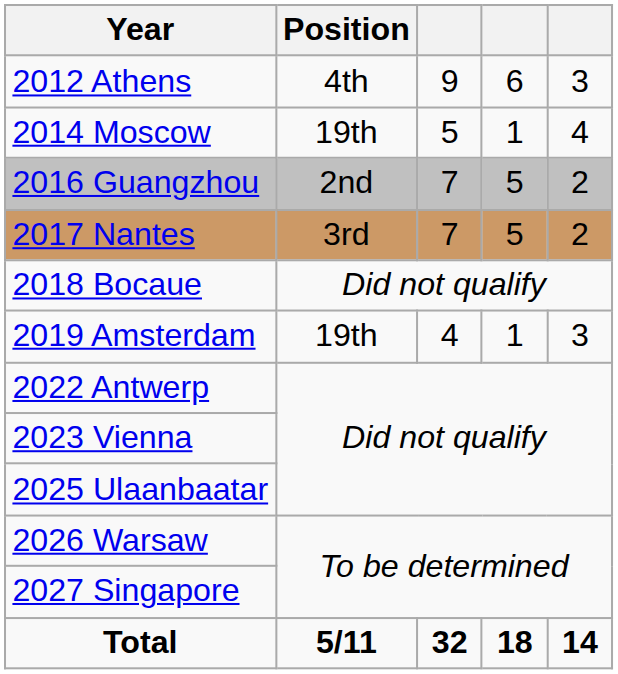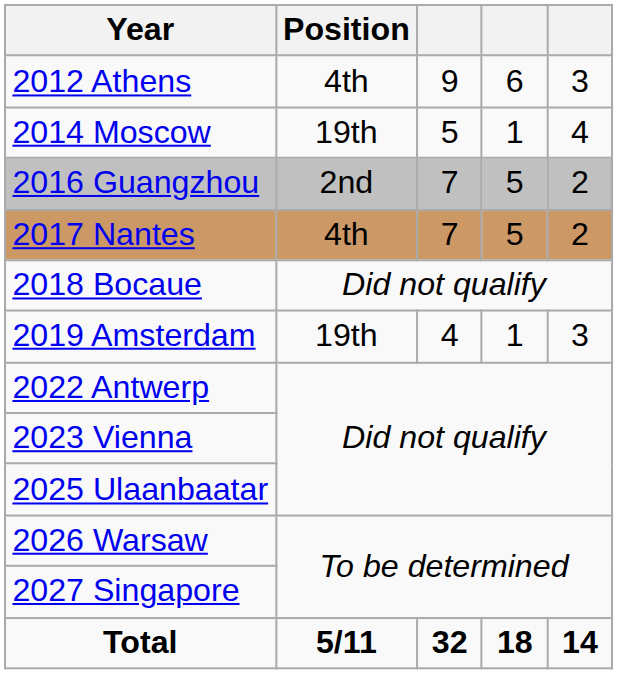2017 Nantes | Position: 3rd -> 4th
